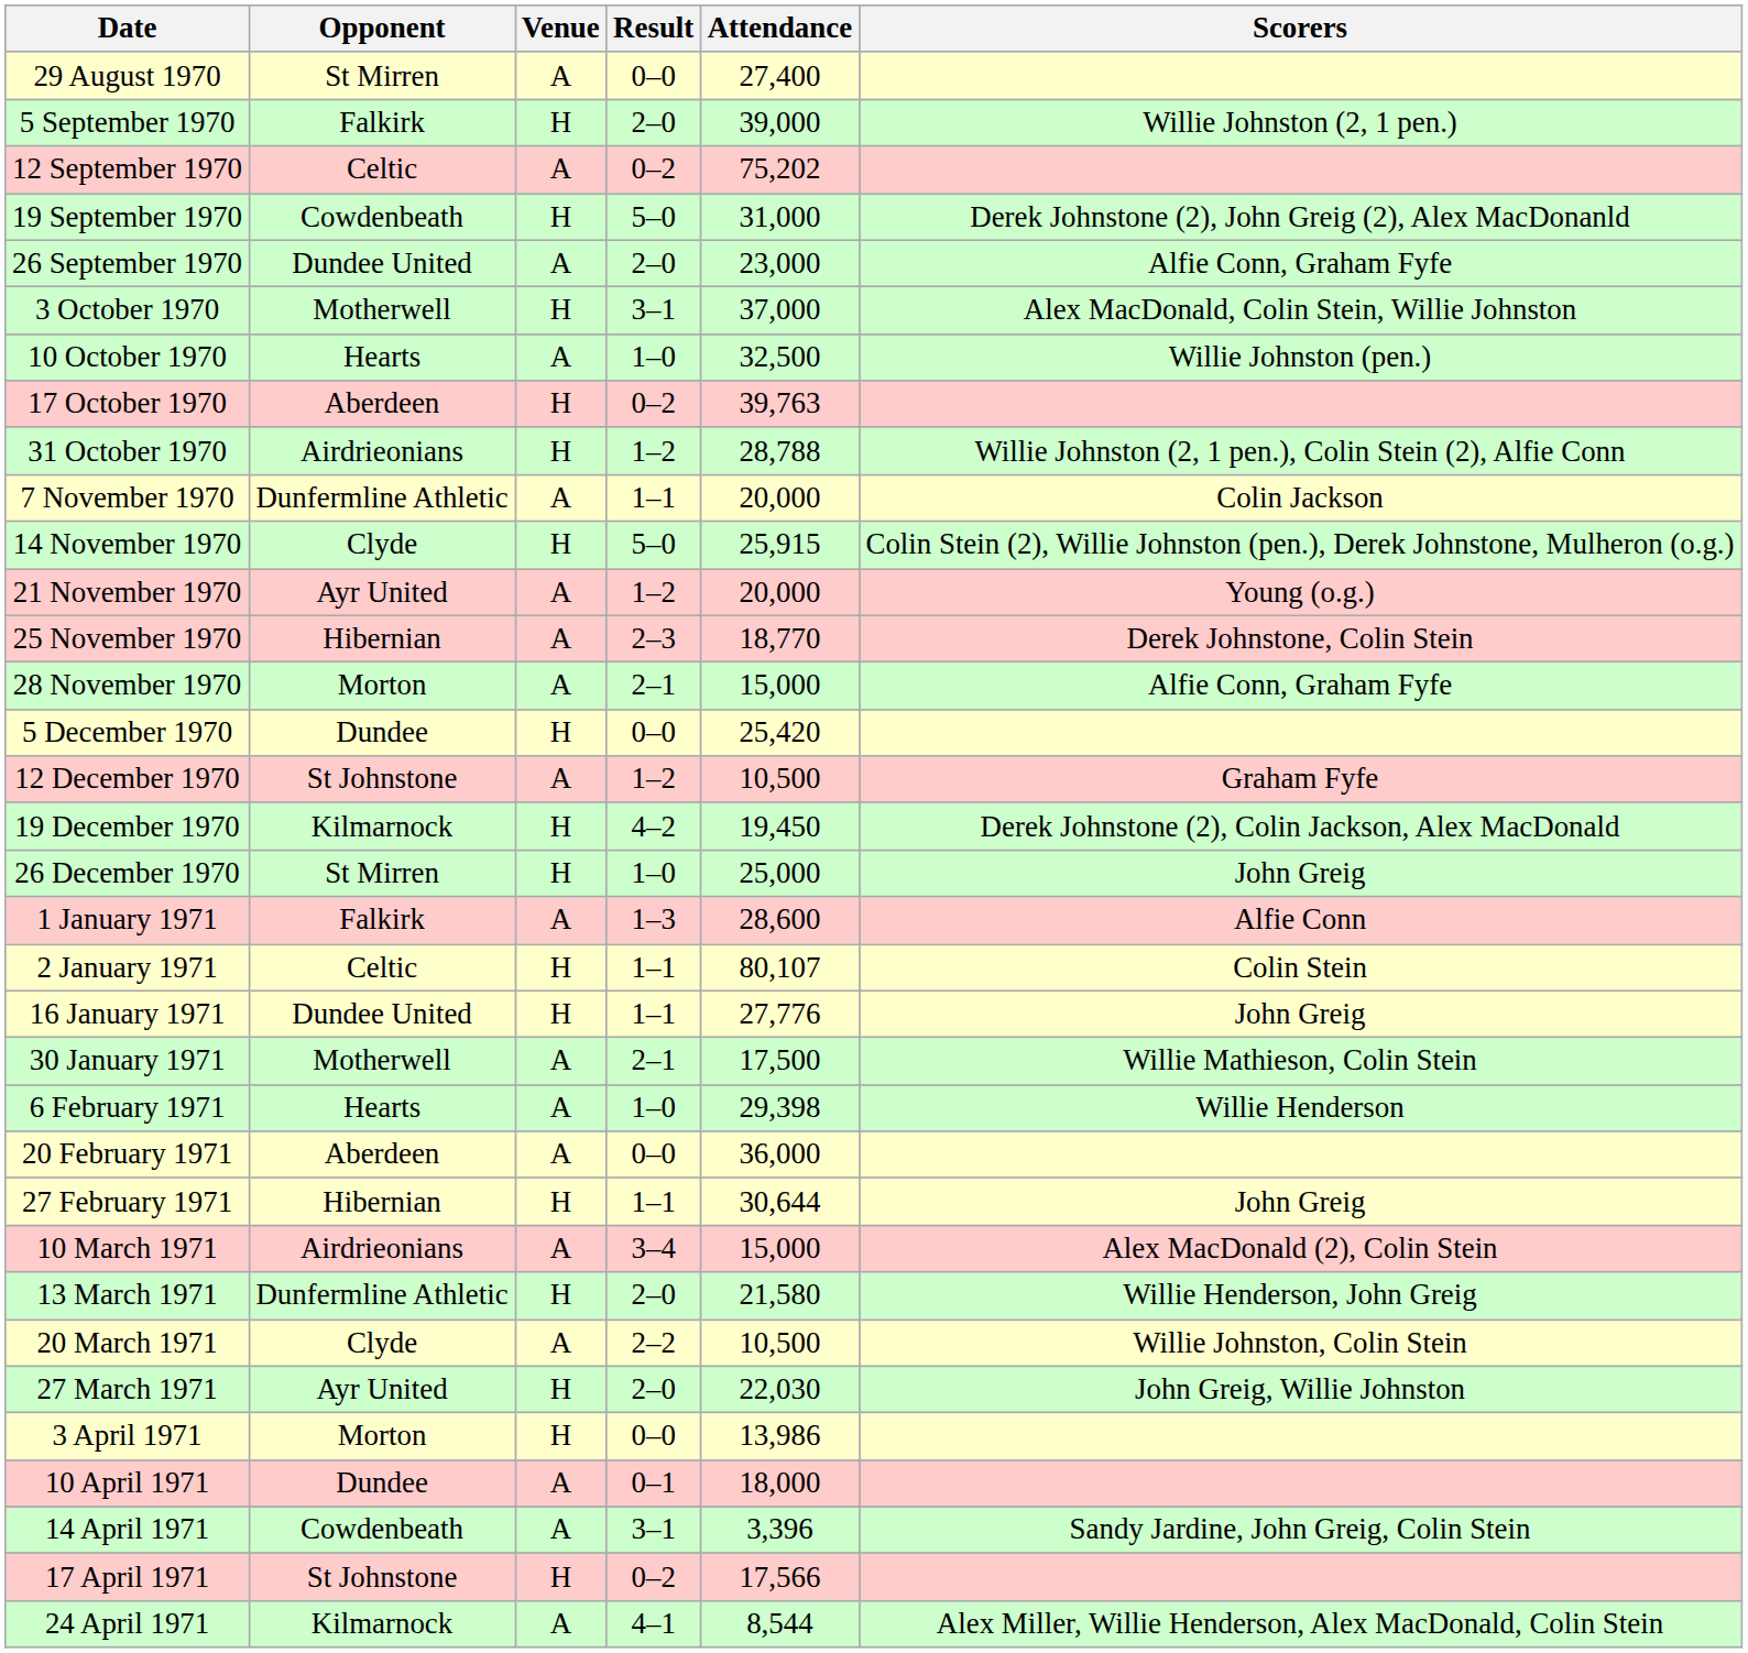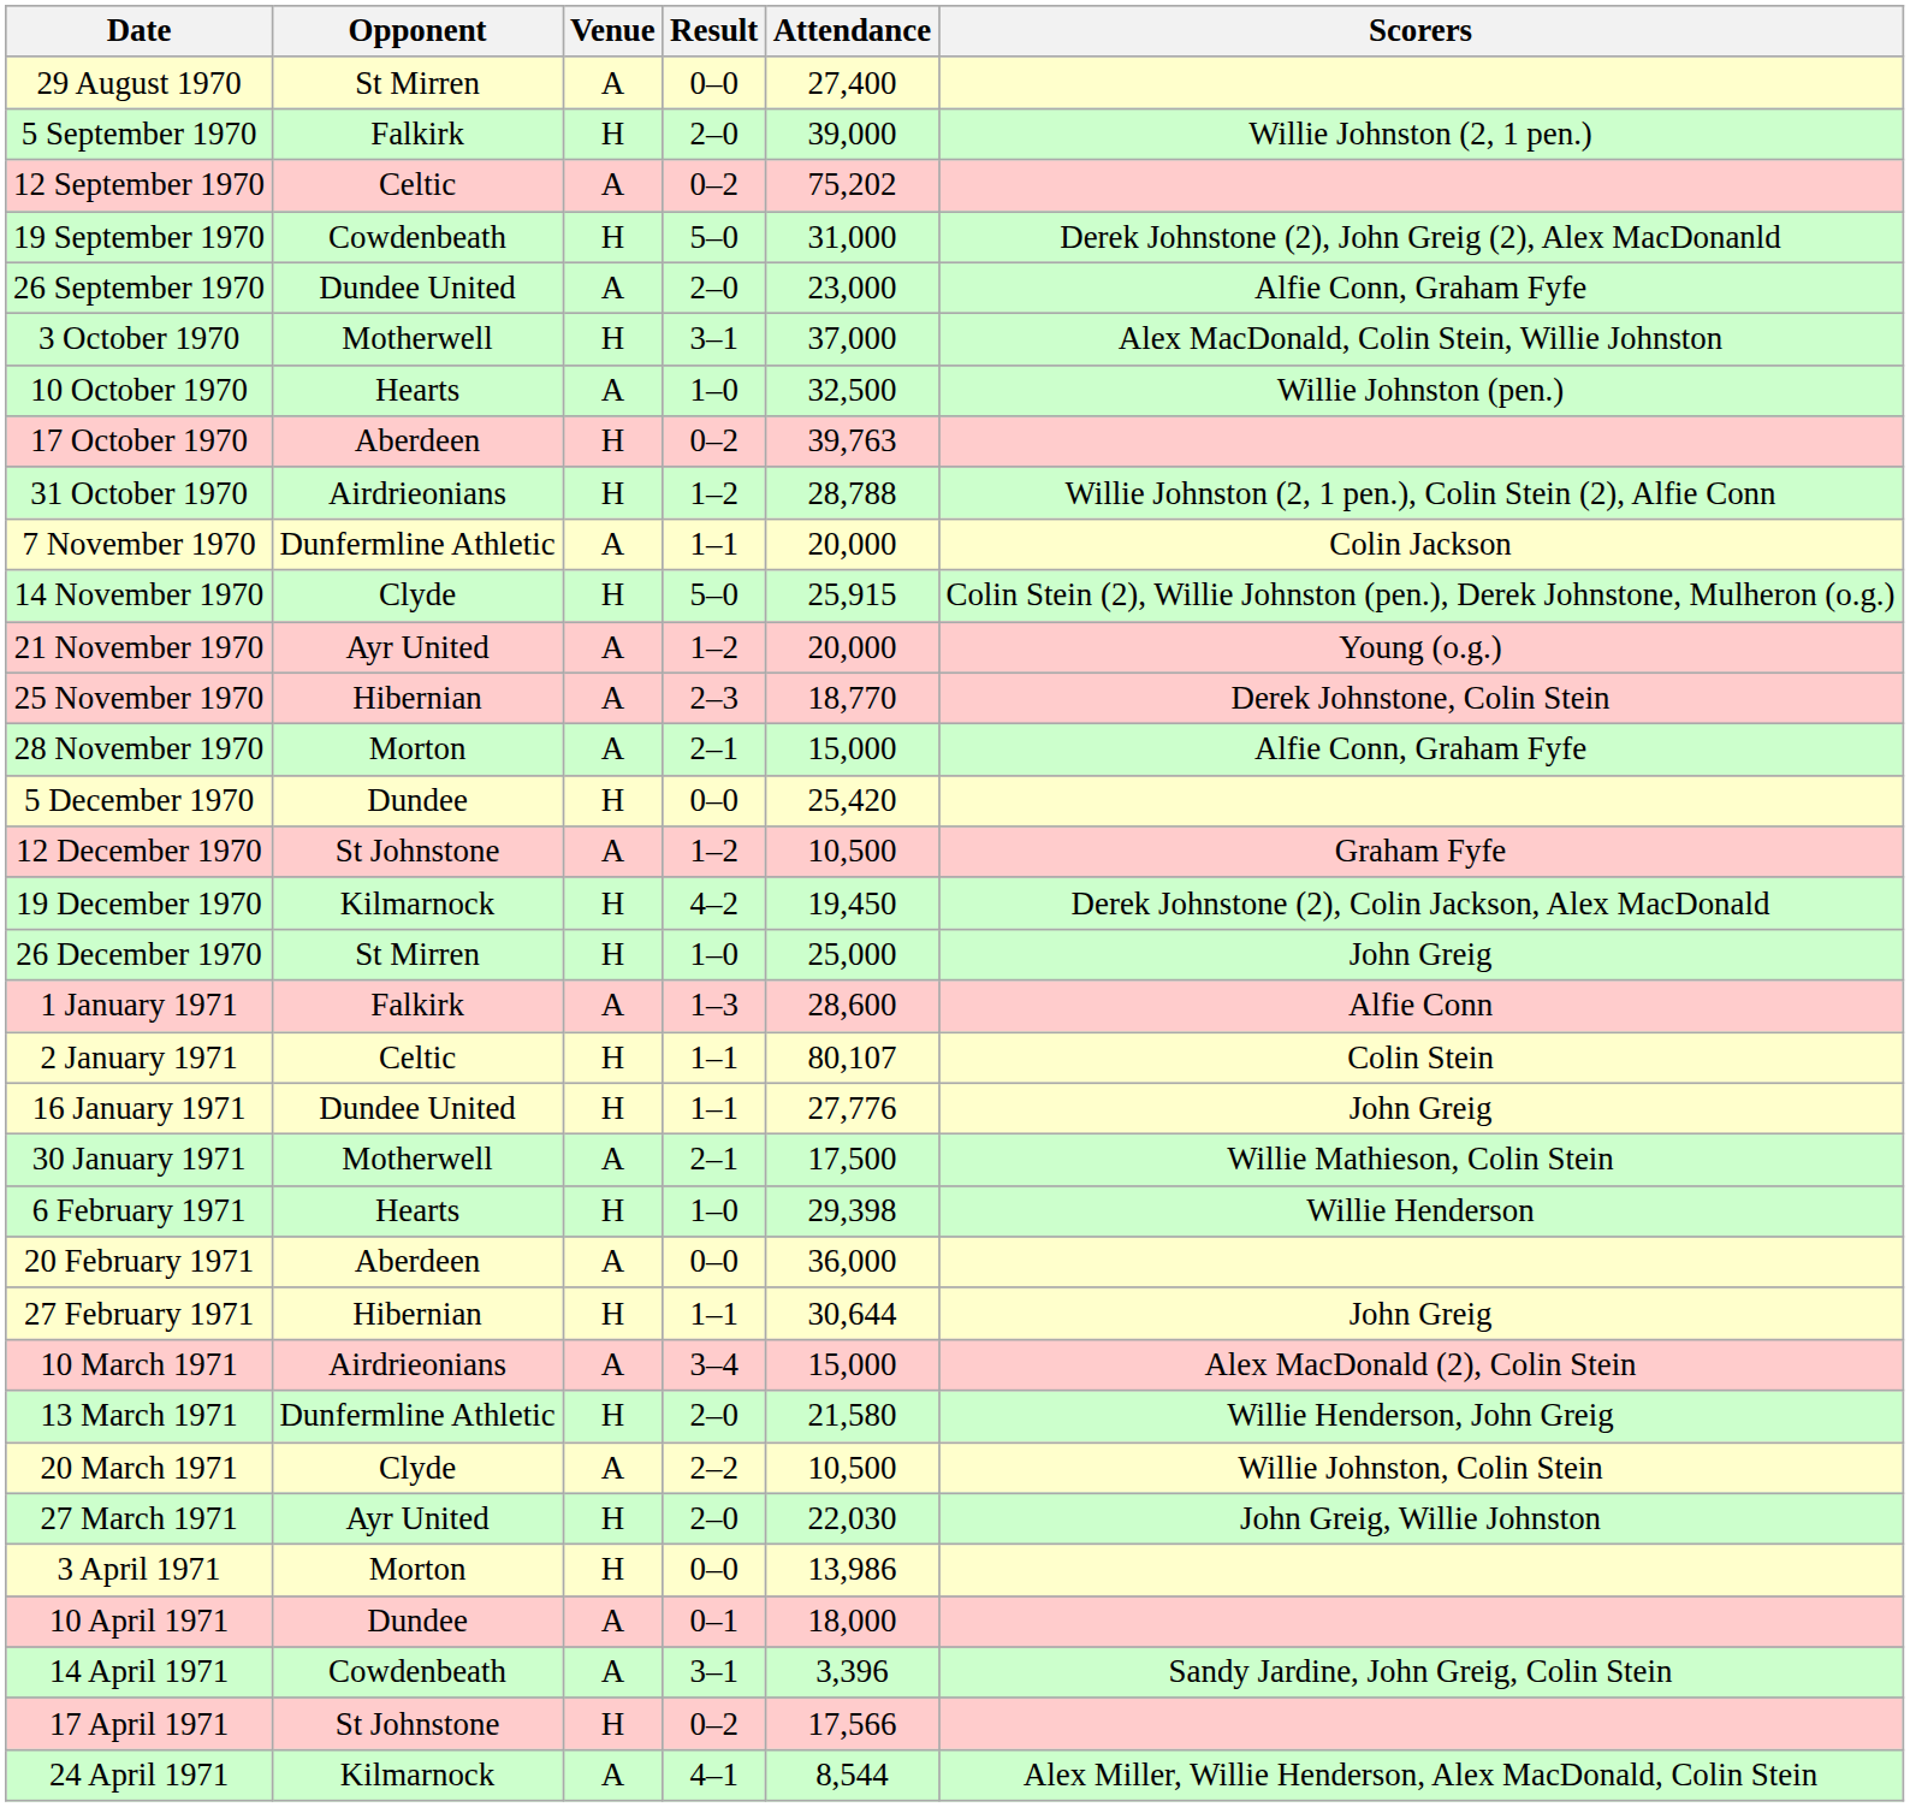6 February 1971 | Venue: A -> H
